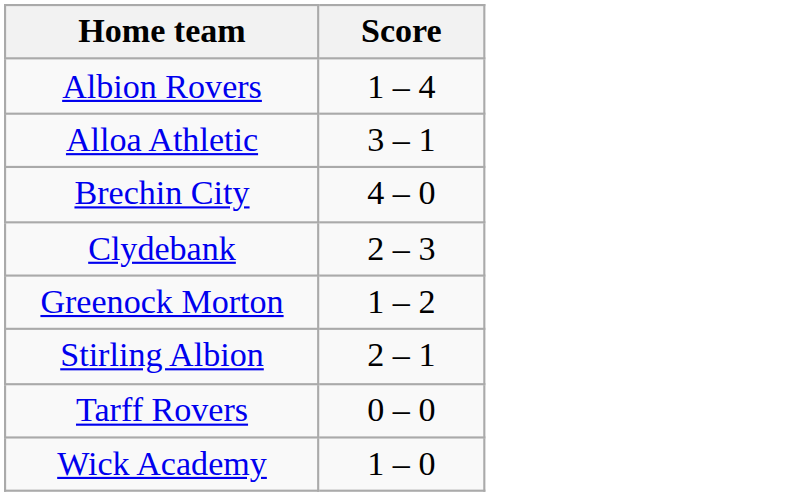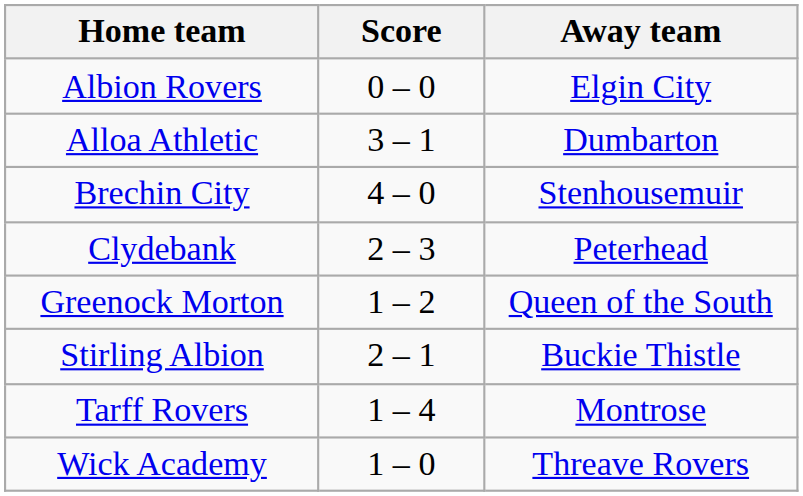+ column: Away team | Elgin City | Dumbarton | Stenhousemuir | Peterhead | Queen of the South | Buckie Thistle | Montrose | Threave Rovers
Albion Rovers | Score: 1 – 4 -> 0 – 0
Tarff Rovers | Score: 0 – 0 -> 1 – 4
